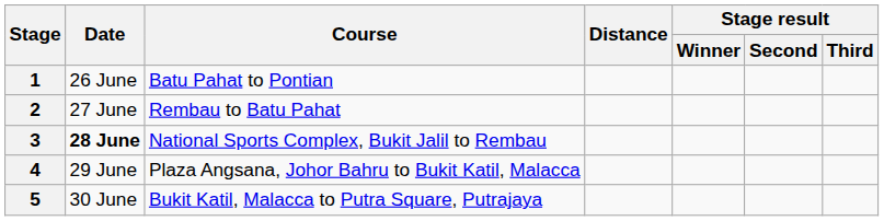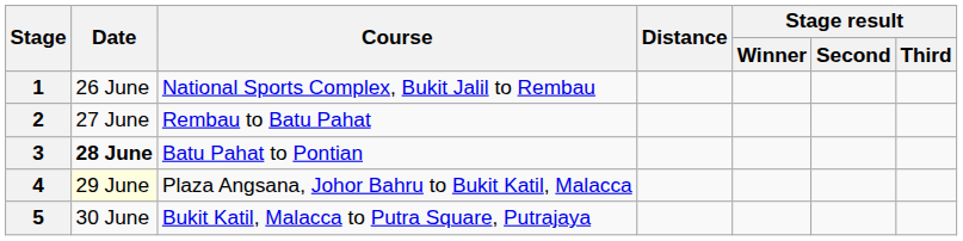1 | Course: Batu Pahat to Pontian -> National Sports Complex, Bukit Jalil to Rembau
3 | Course: National Sports Complex, Bukit Jalil to Rembau -> Batu Pahat to Pontian
4 | Date: no background -> lightyellow background
